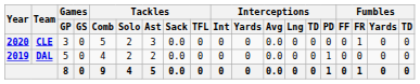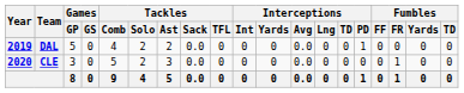rows swapped: DAL <-> CLE
